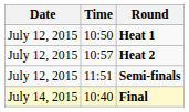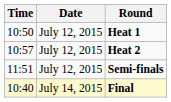columns swapped: Date <-> Time
